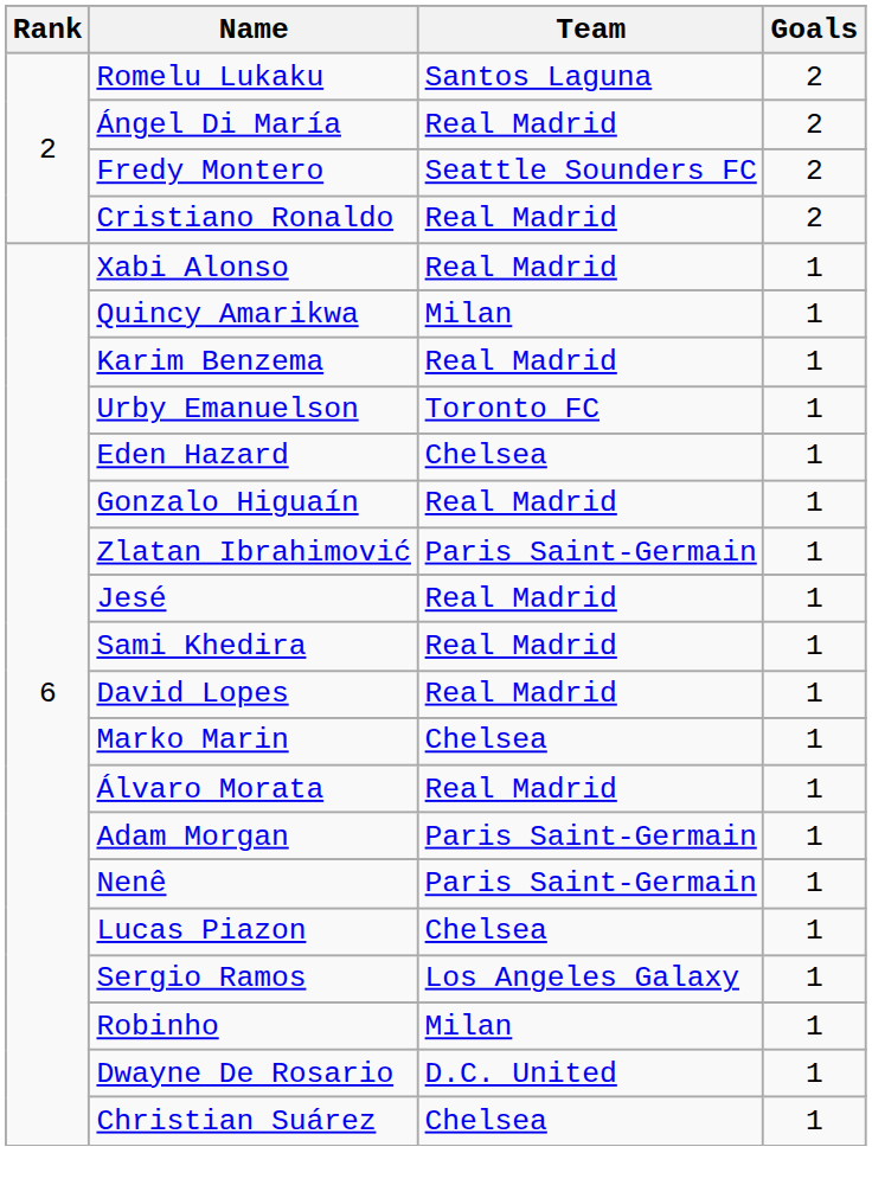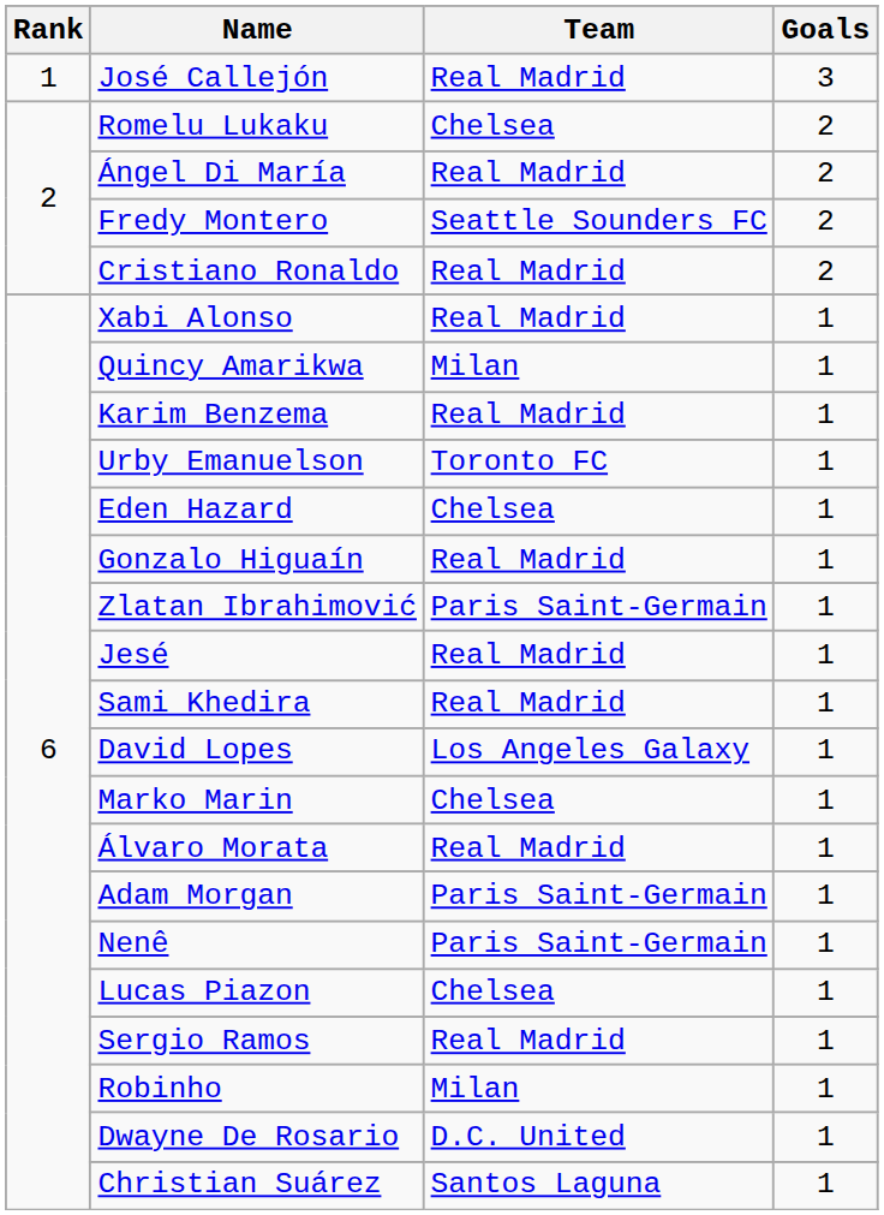+ row: 1 | José Callejón | Real Madrid | 3
Romelu Lukaku | Team: Santos Laguna -> Chelsea
David Lopes | Team: Real Madrid -> Los Angeles Galaxy
Sergio Ramos | Team: Los Angeles Galaxy -> Real Madrid
Christian Suárez | Team: Chelsea -> Santos Laguna
